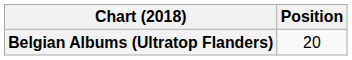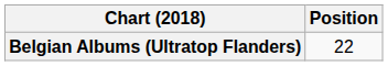Belgian Albums (Ultratop Flanders) | Position: 20 -> 22
